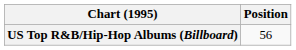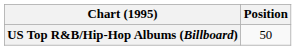US Top R&B/Hip-Hop Albums (Billboard) | Position: 56 -> 50
